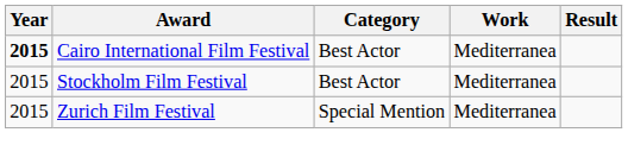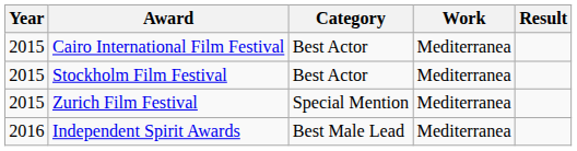Cairo International Film Festival | Year: bold -> normal
+ row: 2016 | Independent Spirit Awards | Best Male Lead | Mediterranea
